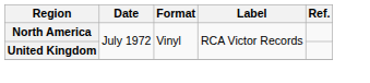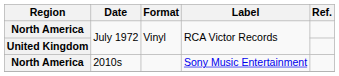+ row: North America | 2010s | Sony Music Entertainment
